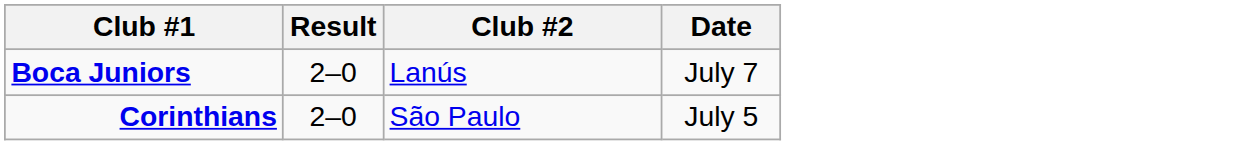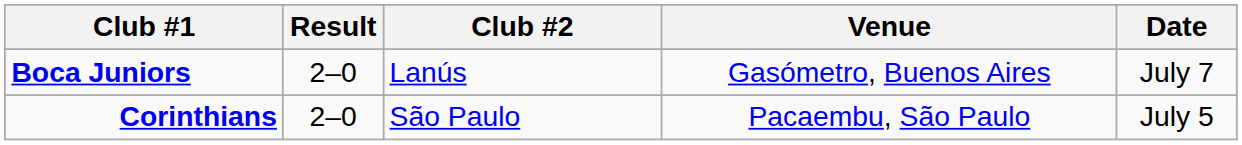+ column: Venue | Gasómetro, Buenos Aires | Pacaembu, São Paulo
